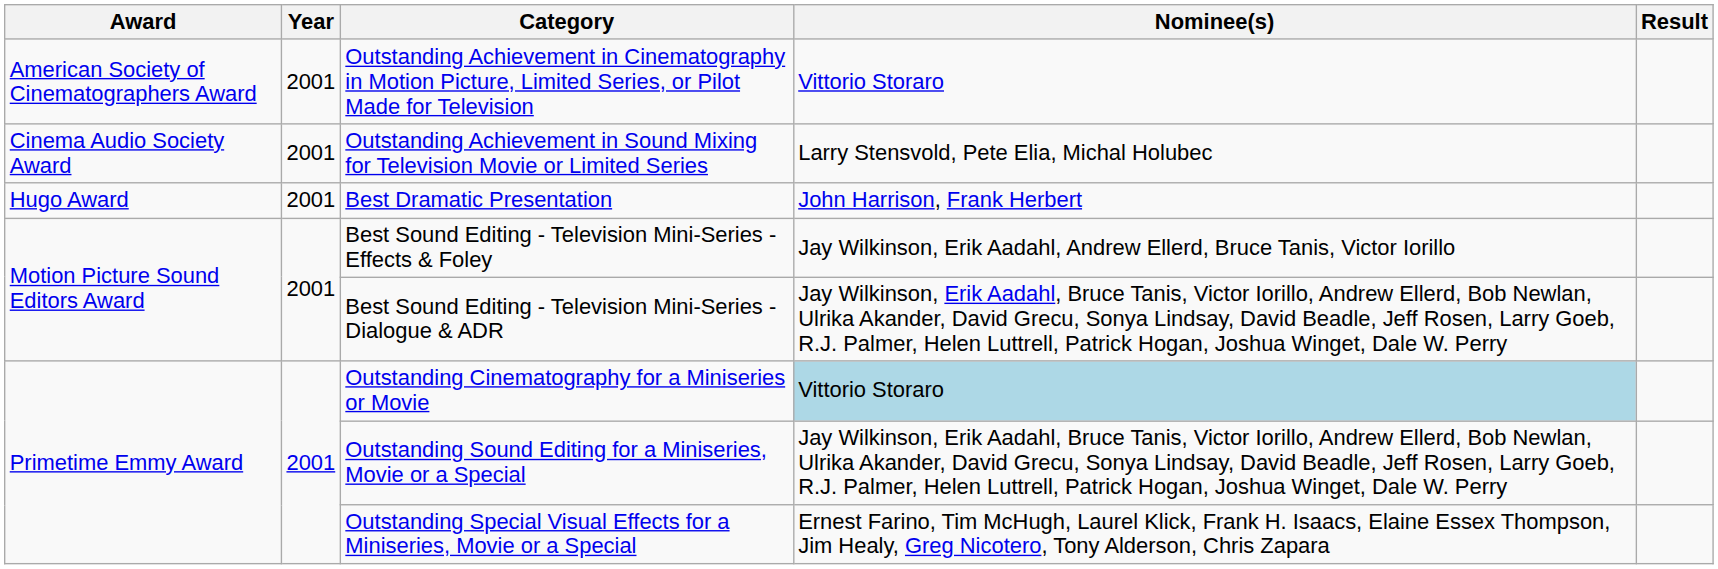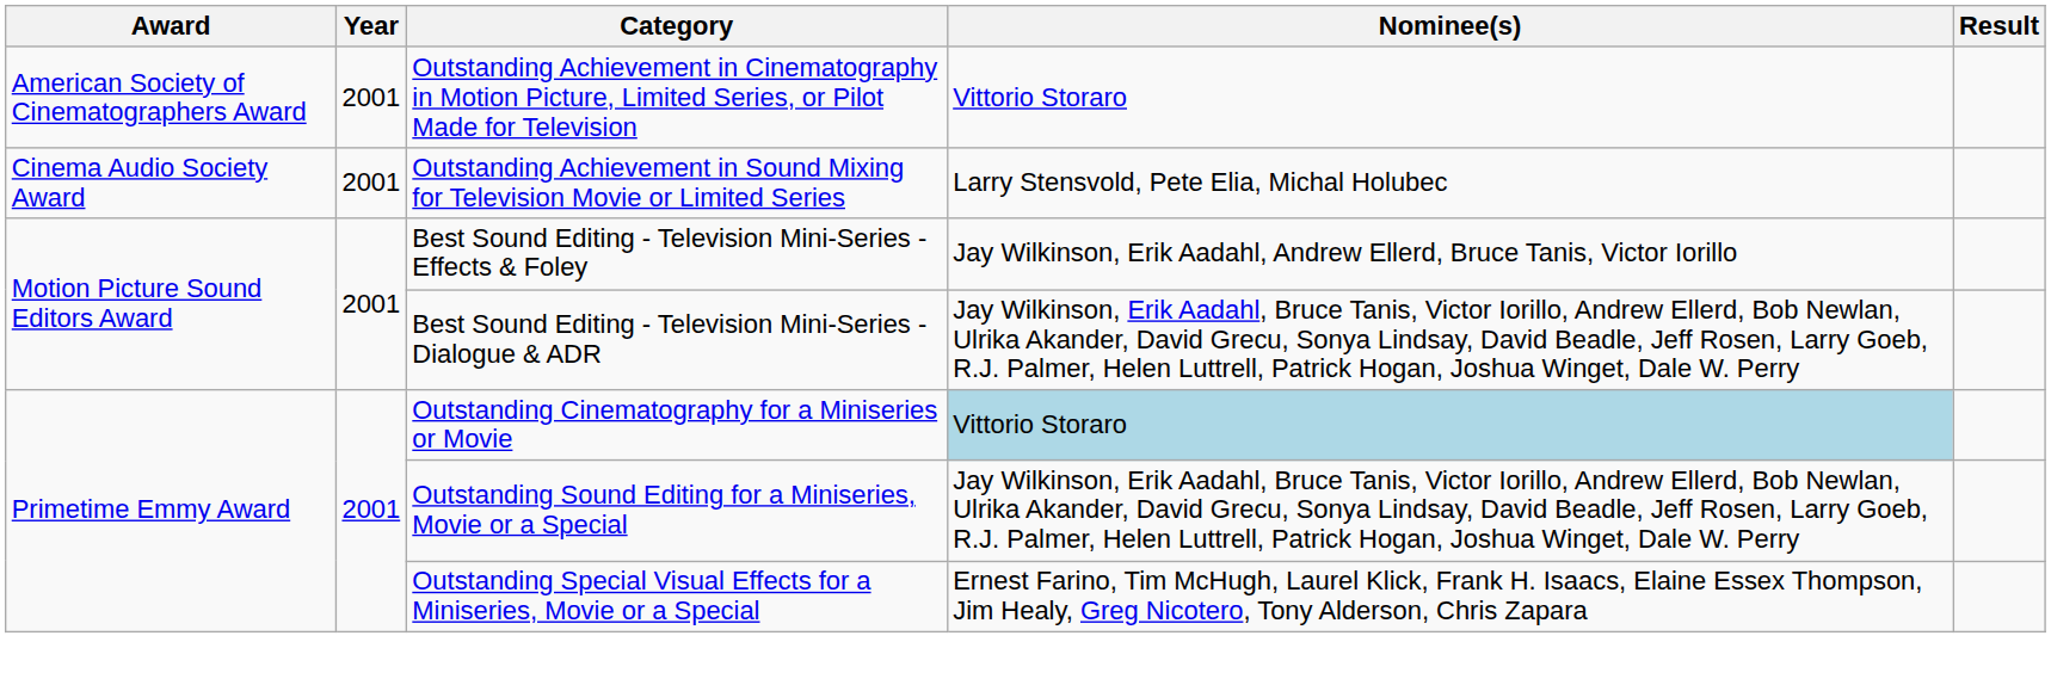- row: Hugo Award | 2001 | Best Dramatic Presentation | John Harrison, Frank Herbert
